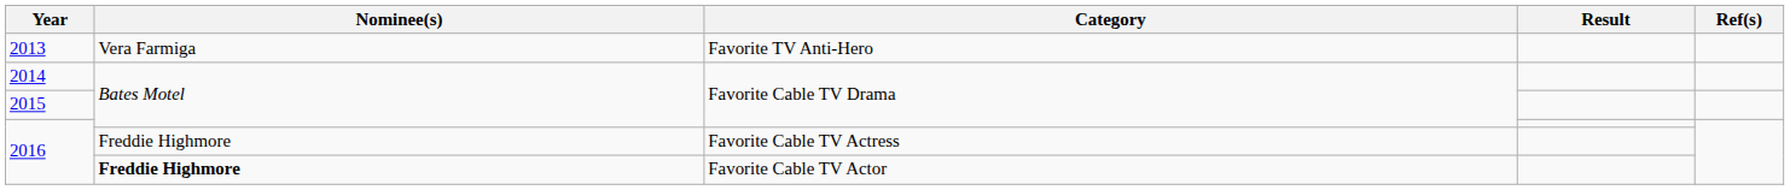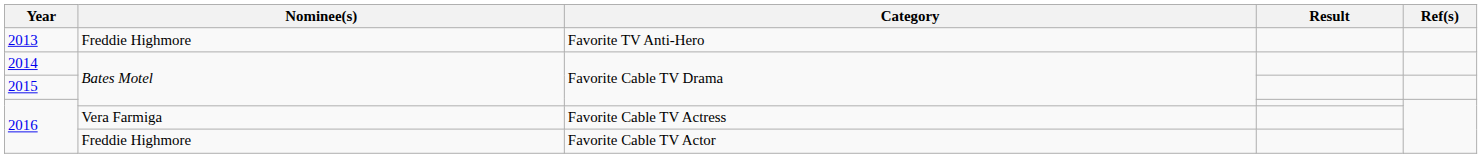2013 | Nominee(s): Vera Farmiga -> Freddie Highmore
2016 / Favorite Cable TV Actress | Nominee(s): Freddie Highmore -> Vera Farmiga
2016 / Favorite Cable TV Actor | Nominee(s): bold -> normal
